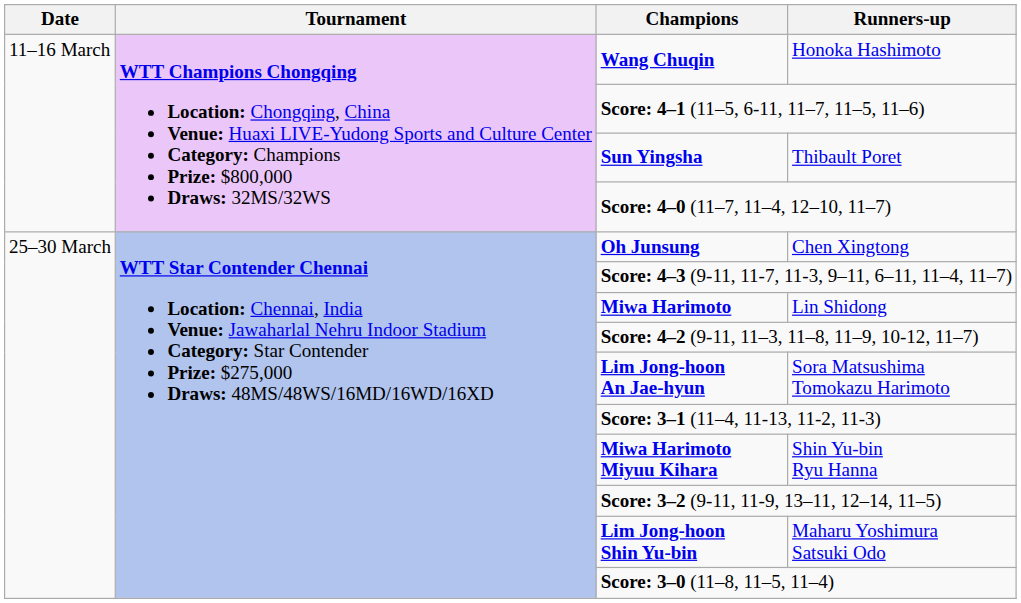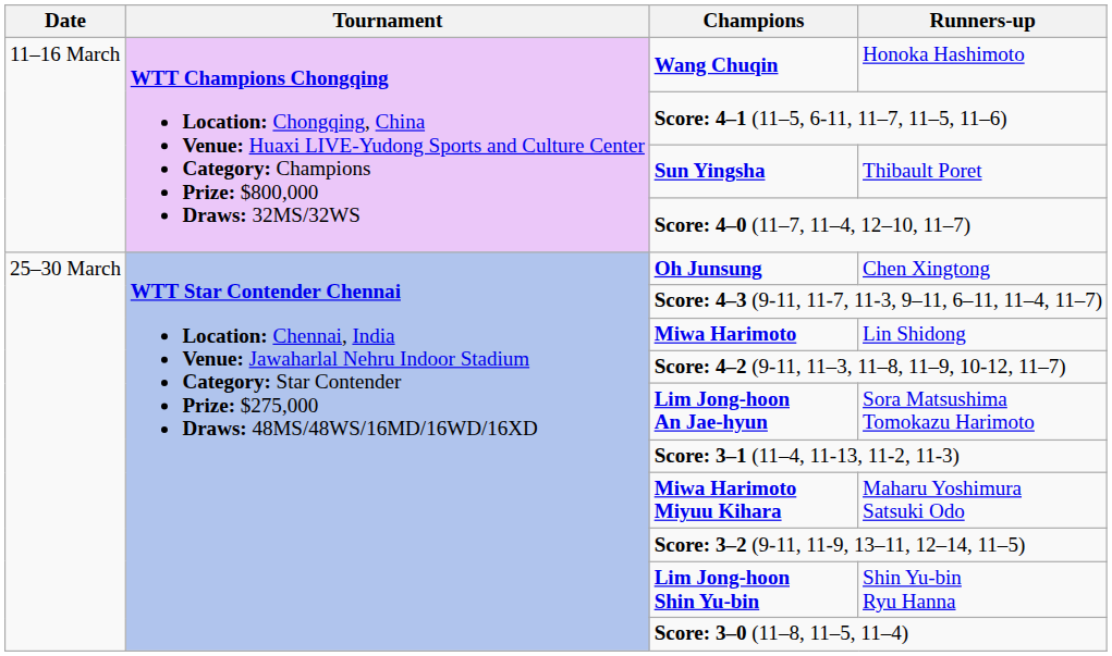Miwa Harimoto Miyuu Kihara | Runners-up: Shin Yu-bin Ryu Hanna -> Maharu Yoshimura Satsuki Odo
Lim Jong-hoon Shin Yu-bin | Runners-up: Maharu Yoshimura Satsuki Odo -> Shin Yu-bin Ryu Hanna
